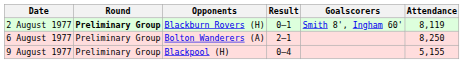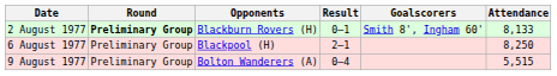2 August 1977 | Attendance: 8,119 -> 8,133
6 August 1977 | Opponents: Bolton Wanderers (A) -> Blackpool (H)
9 August 1977 | Opponents: Blackpool (H) -> Bolton Wanderers (A)
9 August 1977 | Attendance: 5,155 -> 5,515
